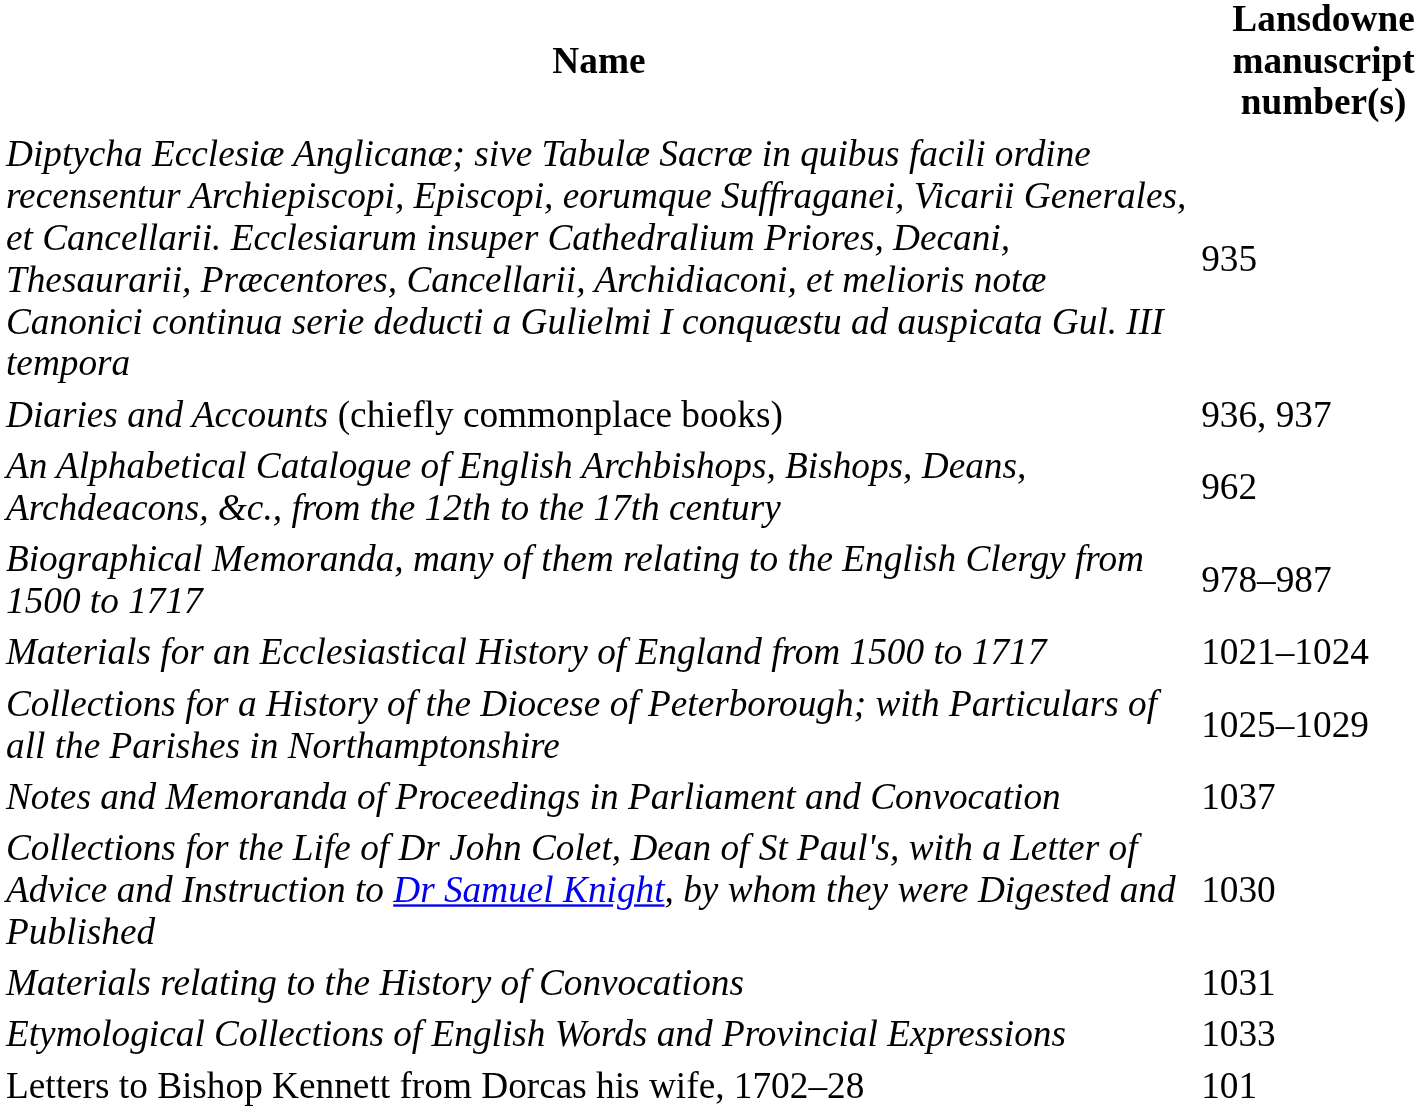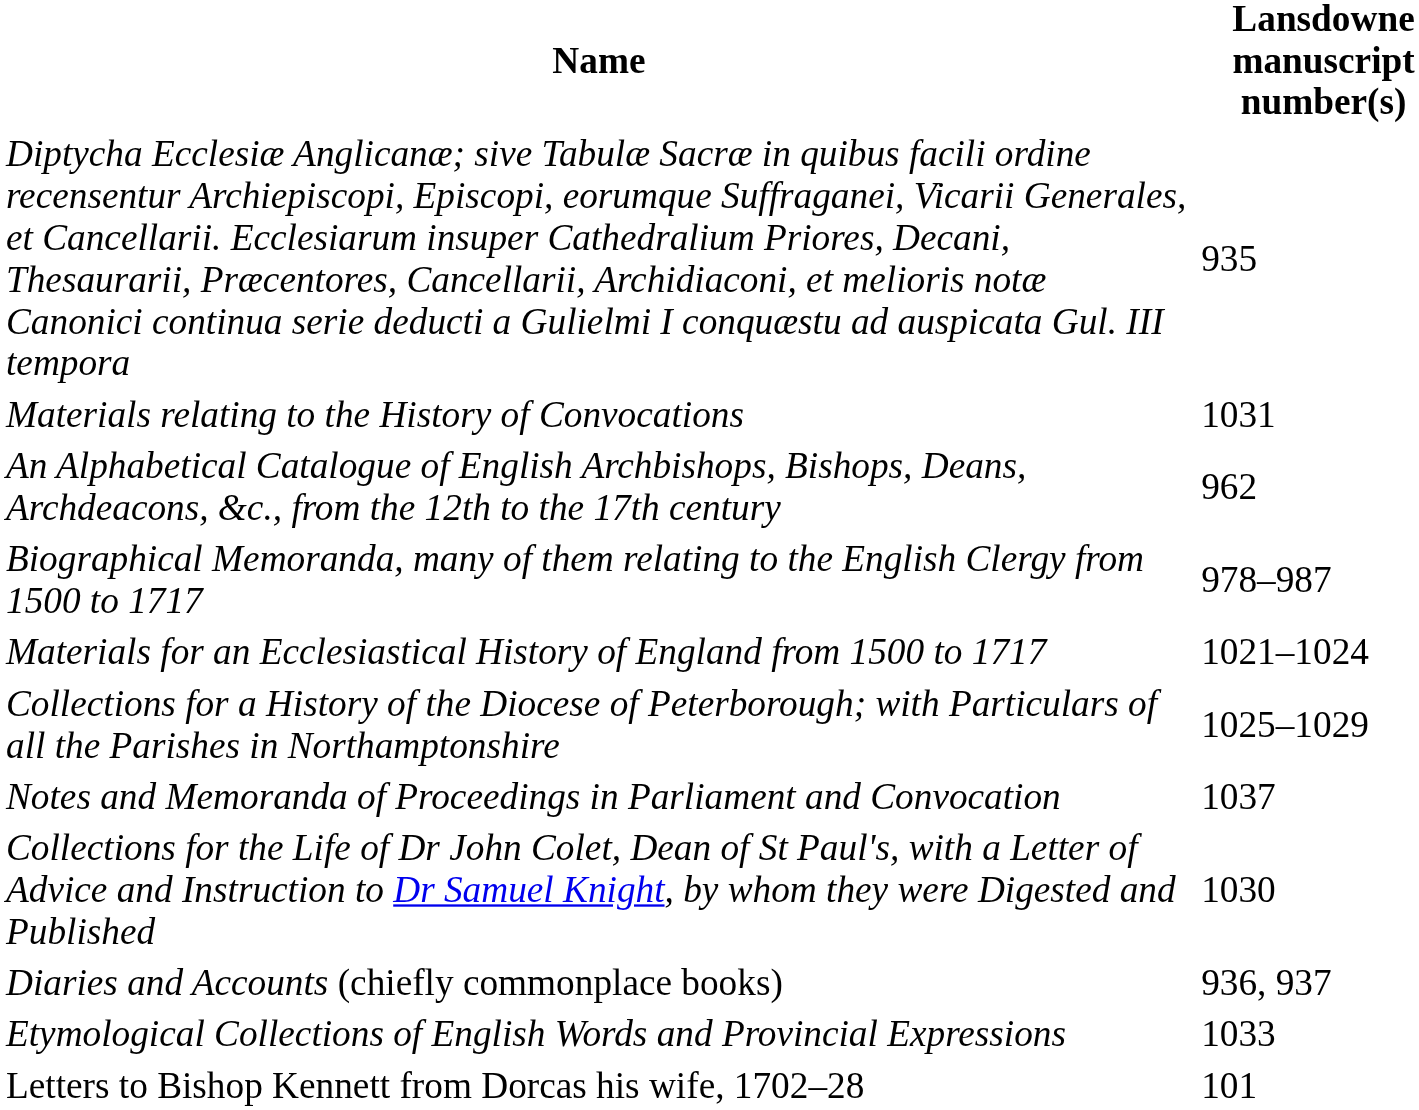rows swapped: Diaries and Accounts (chiefly commonplace books) <-> Materials relating to the History of Convocations
